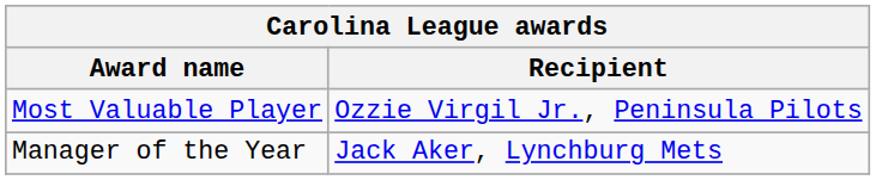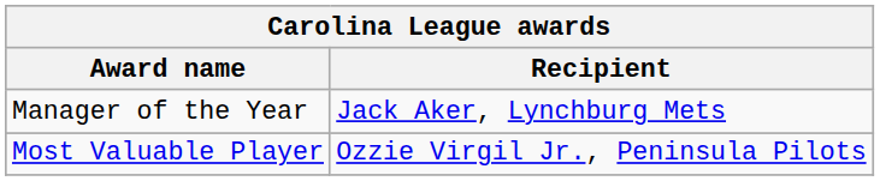rows swapped: Most Valuable Player <-> Manager of the Year
